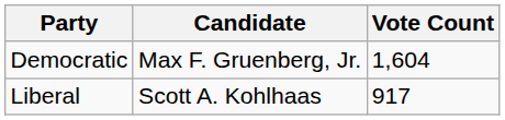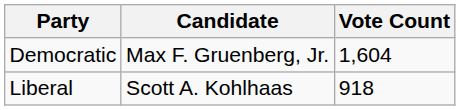Liberal | Vote Count: 917 -> 918
